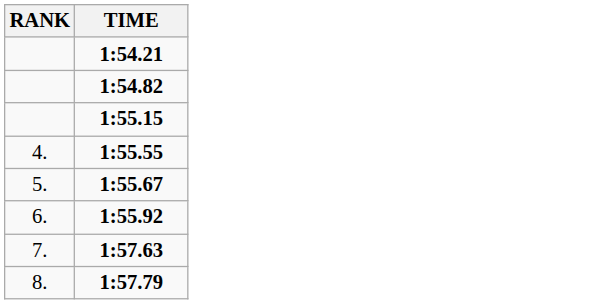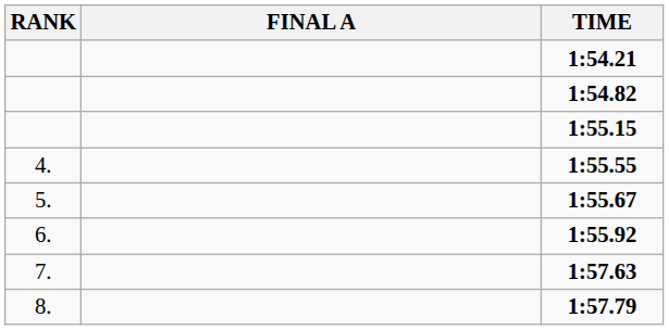+ column: FINAL A
